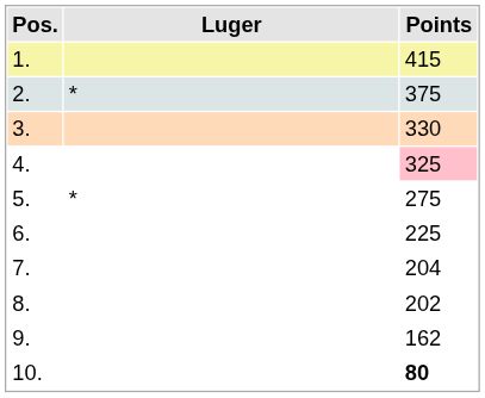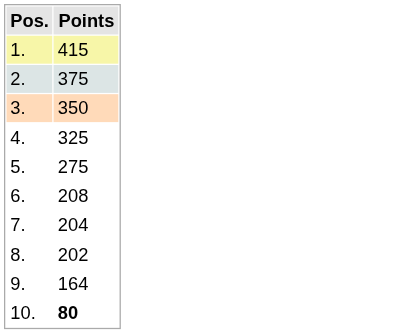- column: Luger | * | *
3. | Points: 330 -> 350
4. | Points: pink background -> no background
6. | Points: 225 -> 208
9. | Points: 162 -> 164
